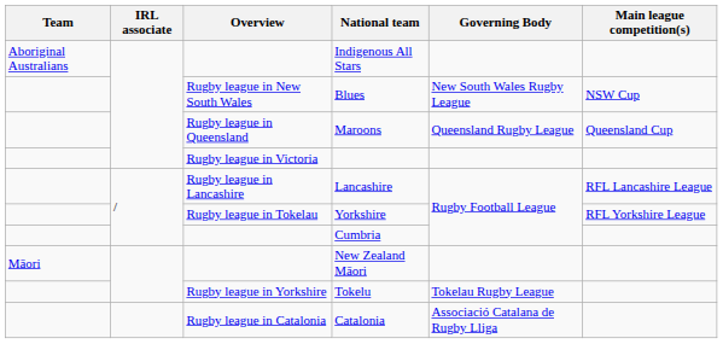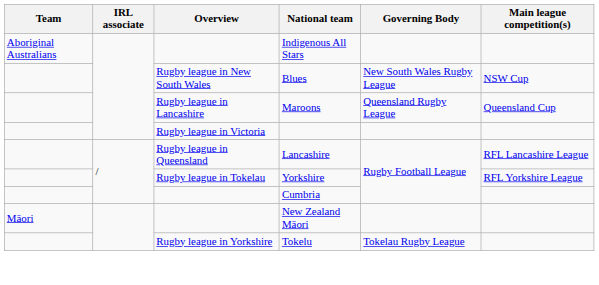Maroons | Overview: Rugby league in Queensland -> Rugby league in Lancashire
Lancashire | Overview: Rugby league in Lancashire -> Rugby league in Queensland
- row: Rugby league in Catalonia | Catalonia | Associació Catalana de Rugby Lliga
